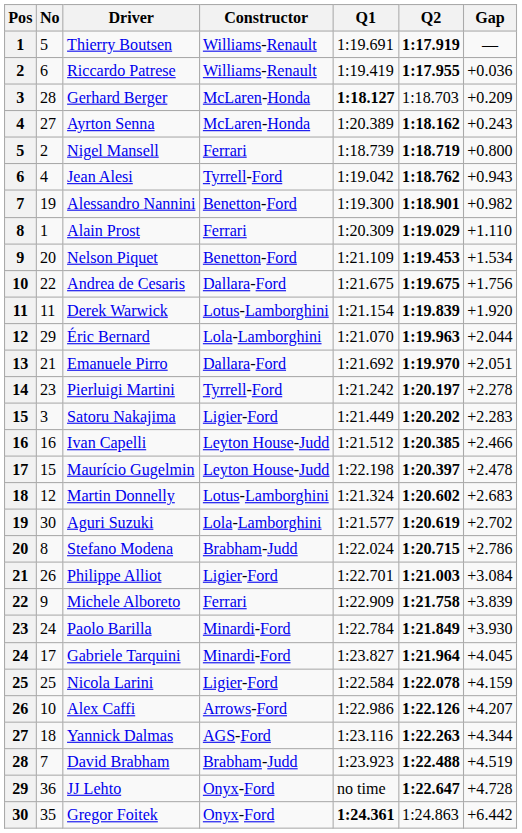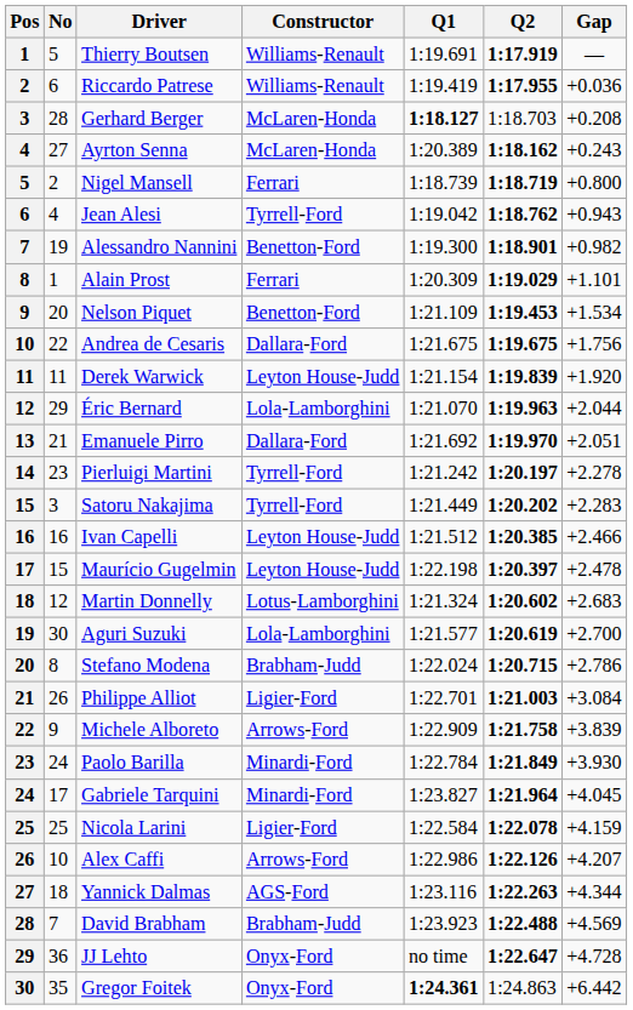Gerhard Berger | Gap: +0.209 -> +0.208
Alain Prost | Gap: +1.110 -> +1.101
Derek Warwick | Constructor: Lotus-Lamborghini -> Leyton House-Judd
Satoru Nakajima | Constructor: Ligier-Ford -> Tyrrell-Ford
Aguri Suzuki | Gap: +2.702 -> +2.700
Michele Alboreto | Constructor: Ferrari -> Arrows-Ford
David Brabham | Gap: +4.519 -> +4.569
